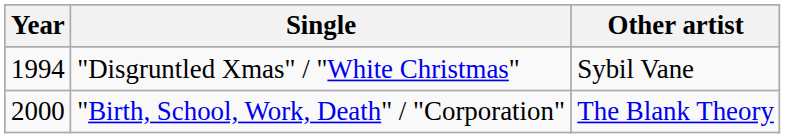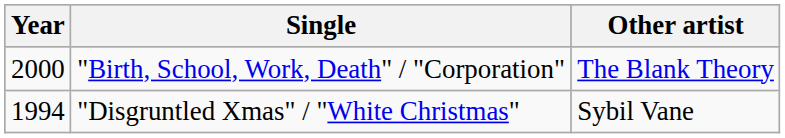rows swapped: "Disgruntled Xmas" / "White Christmas" <-> "Birth, School, Work, Death" / "Corporation"
